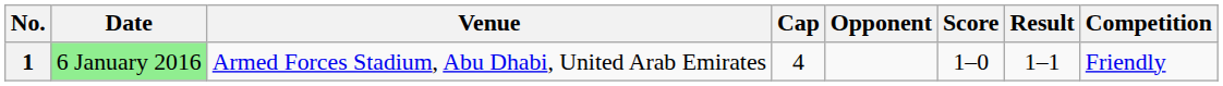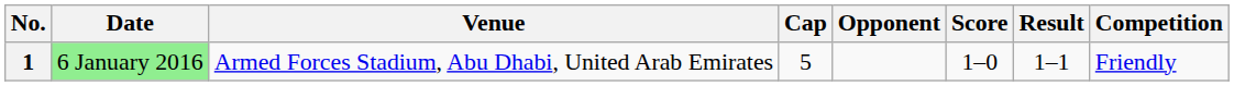1 | Cap: 4 -> 5
